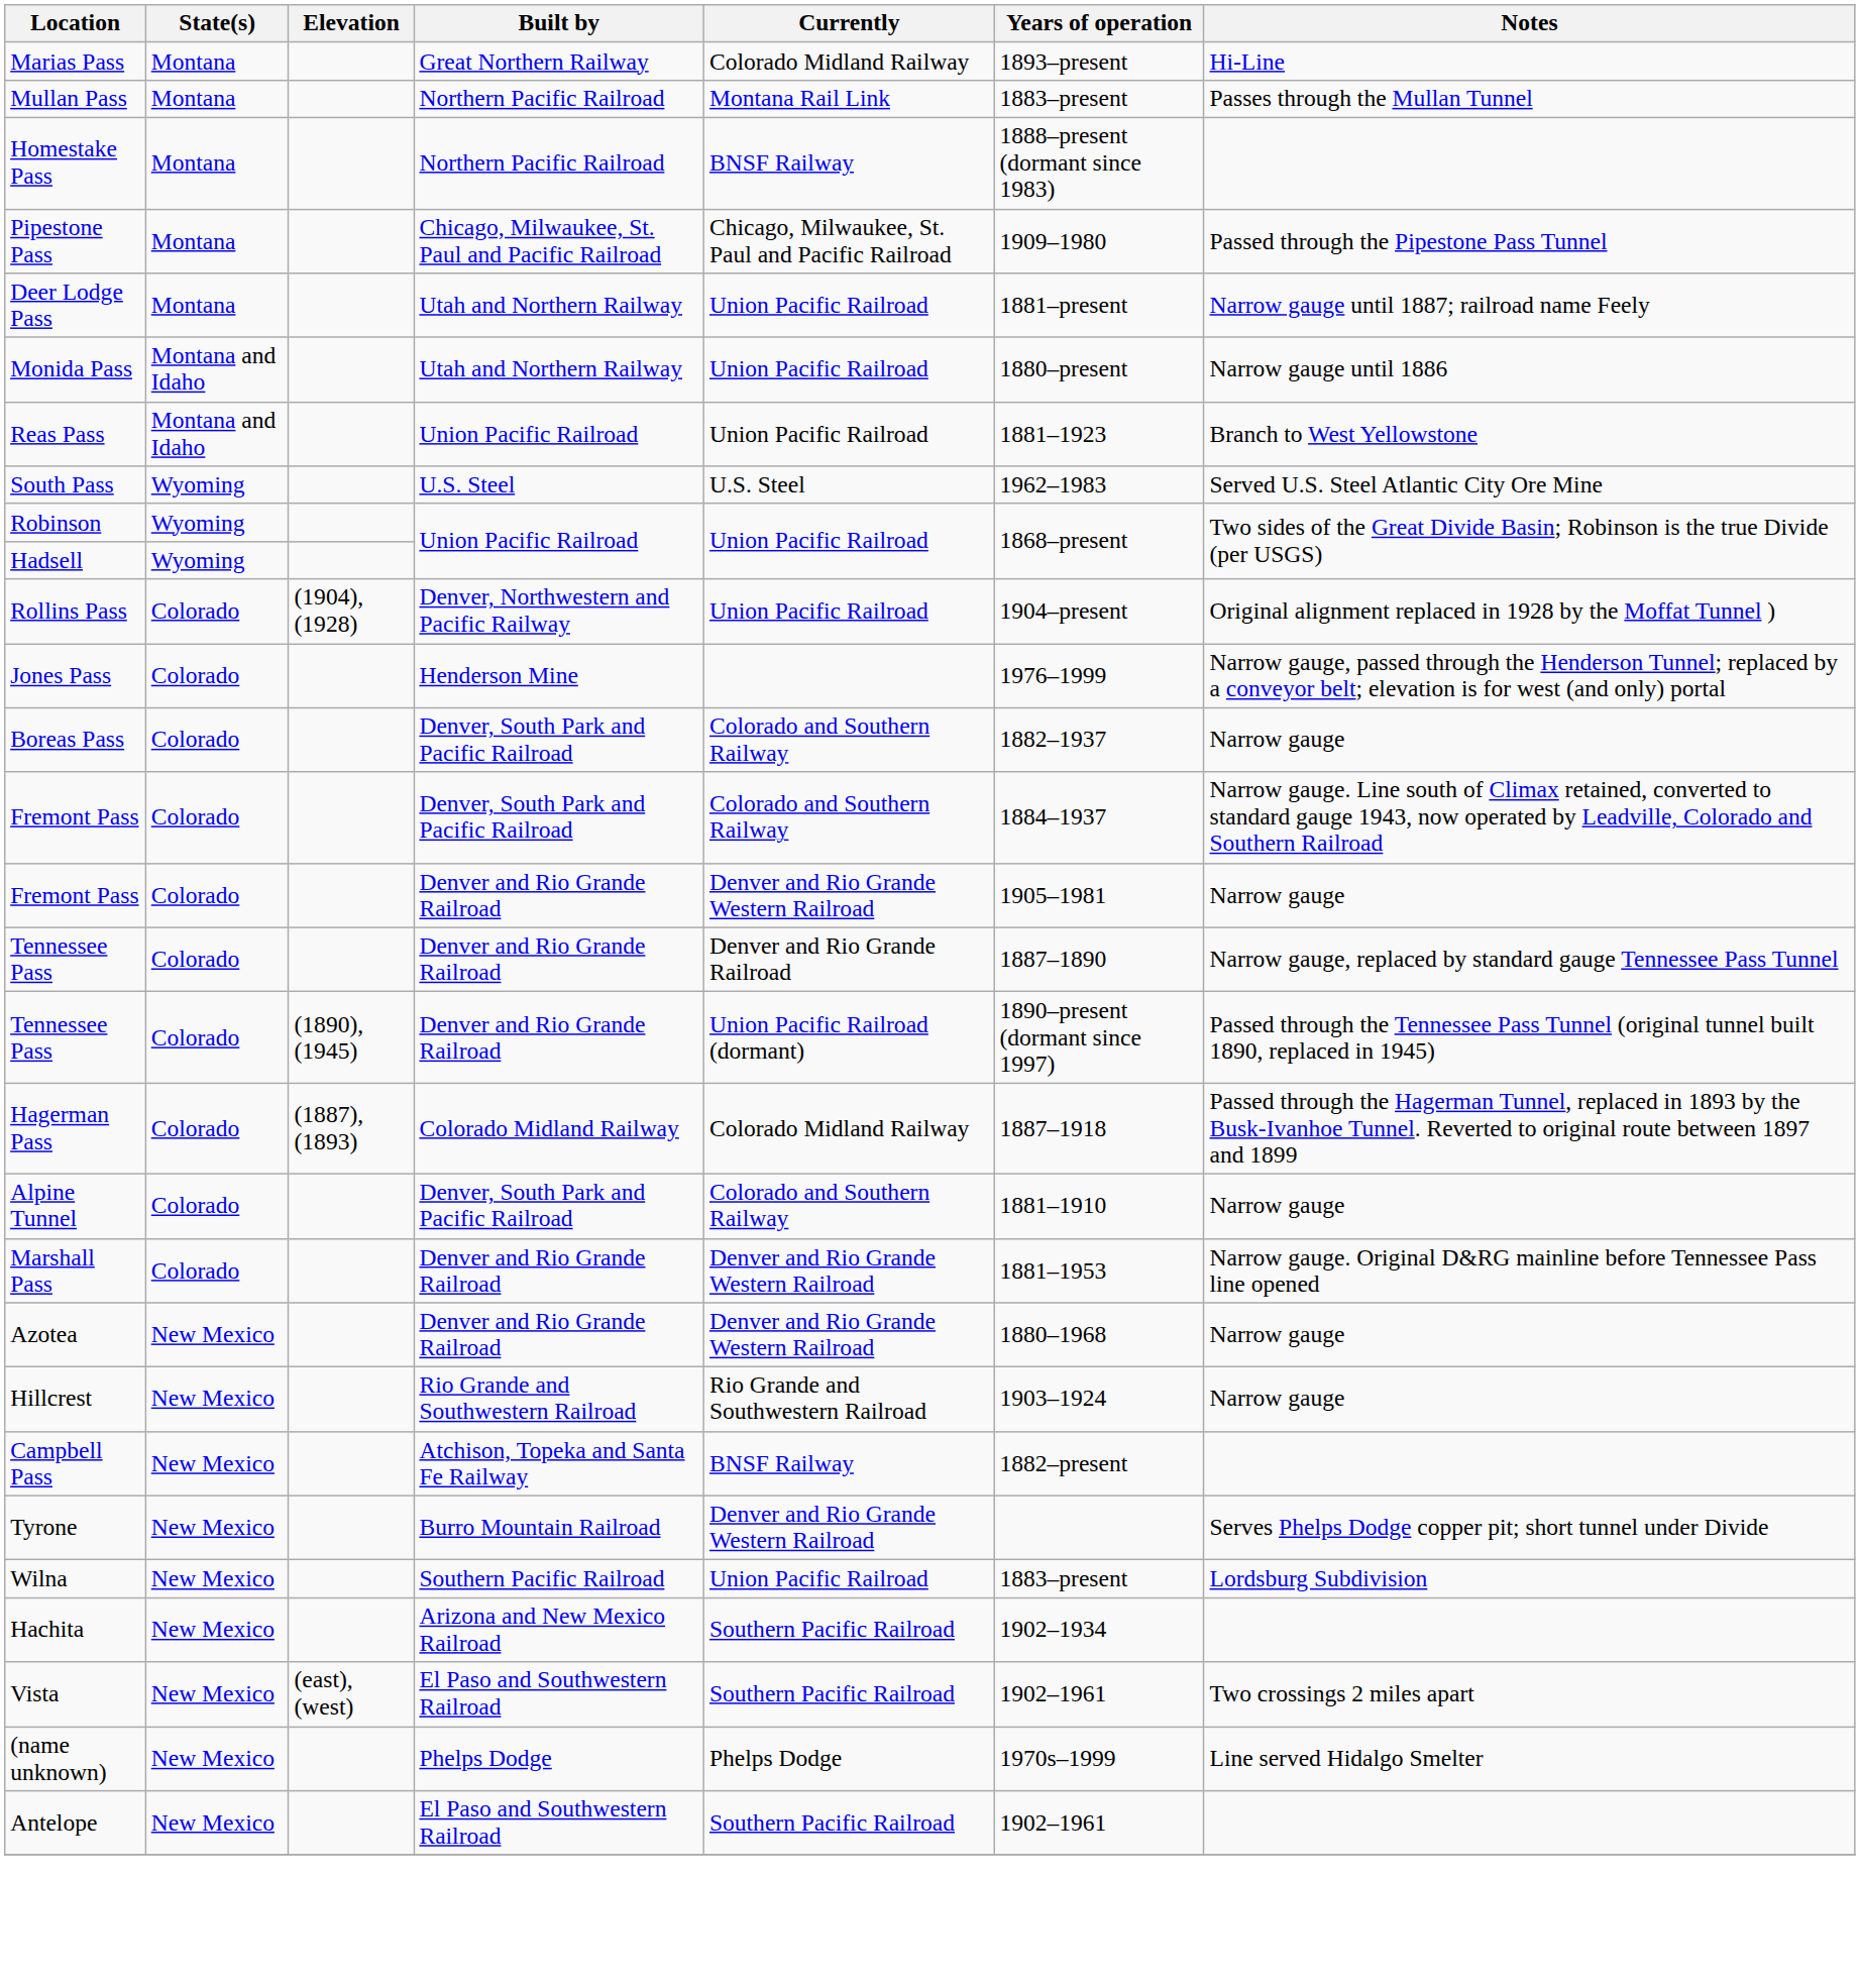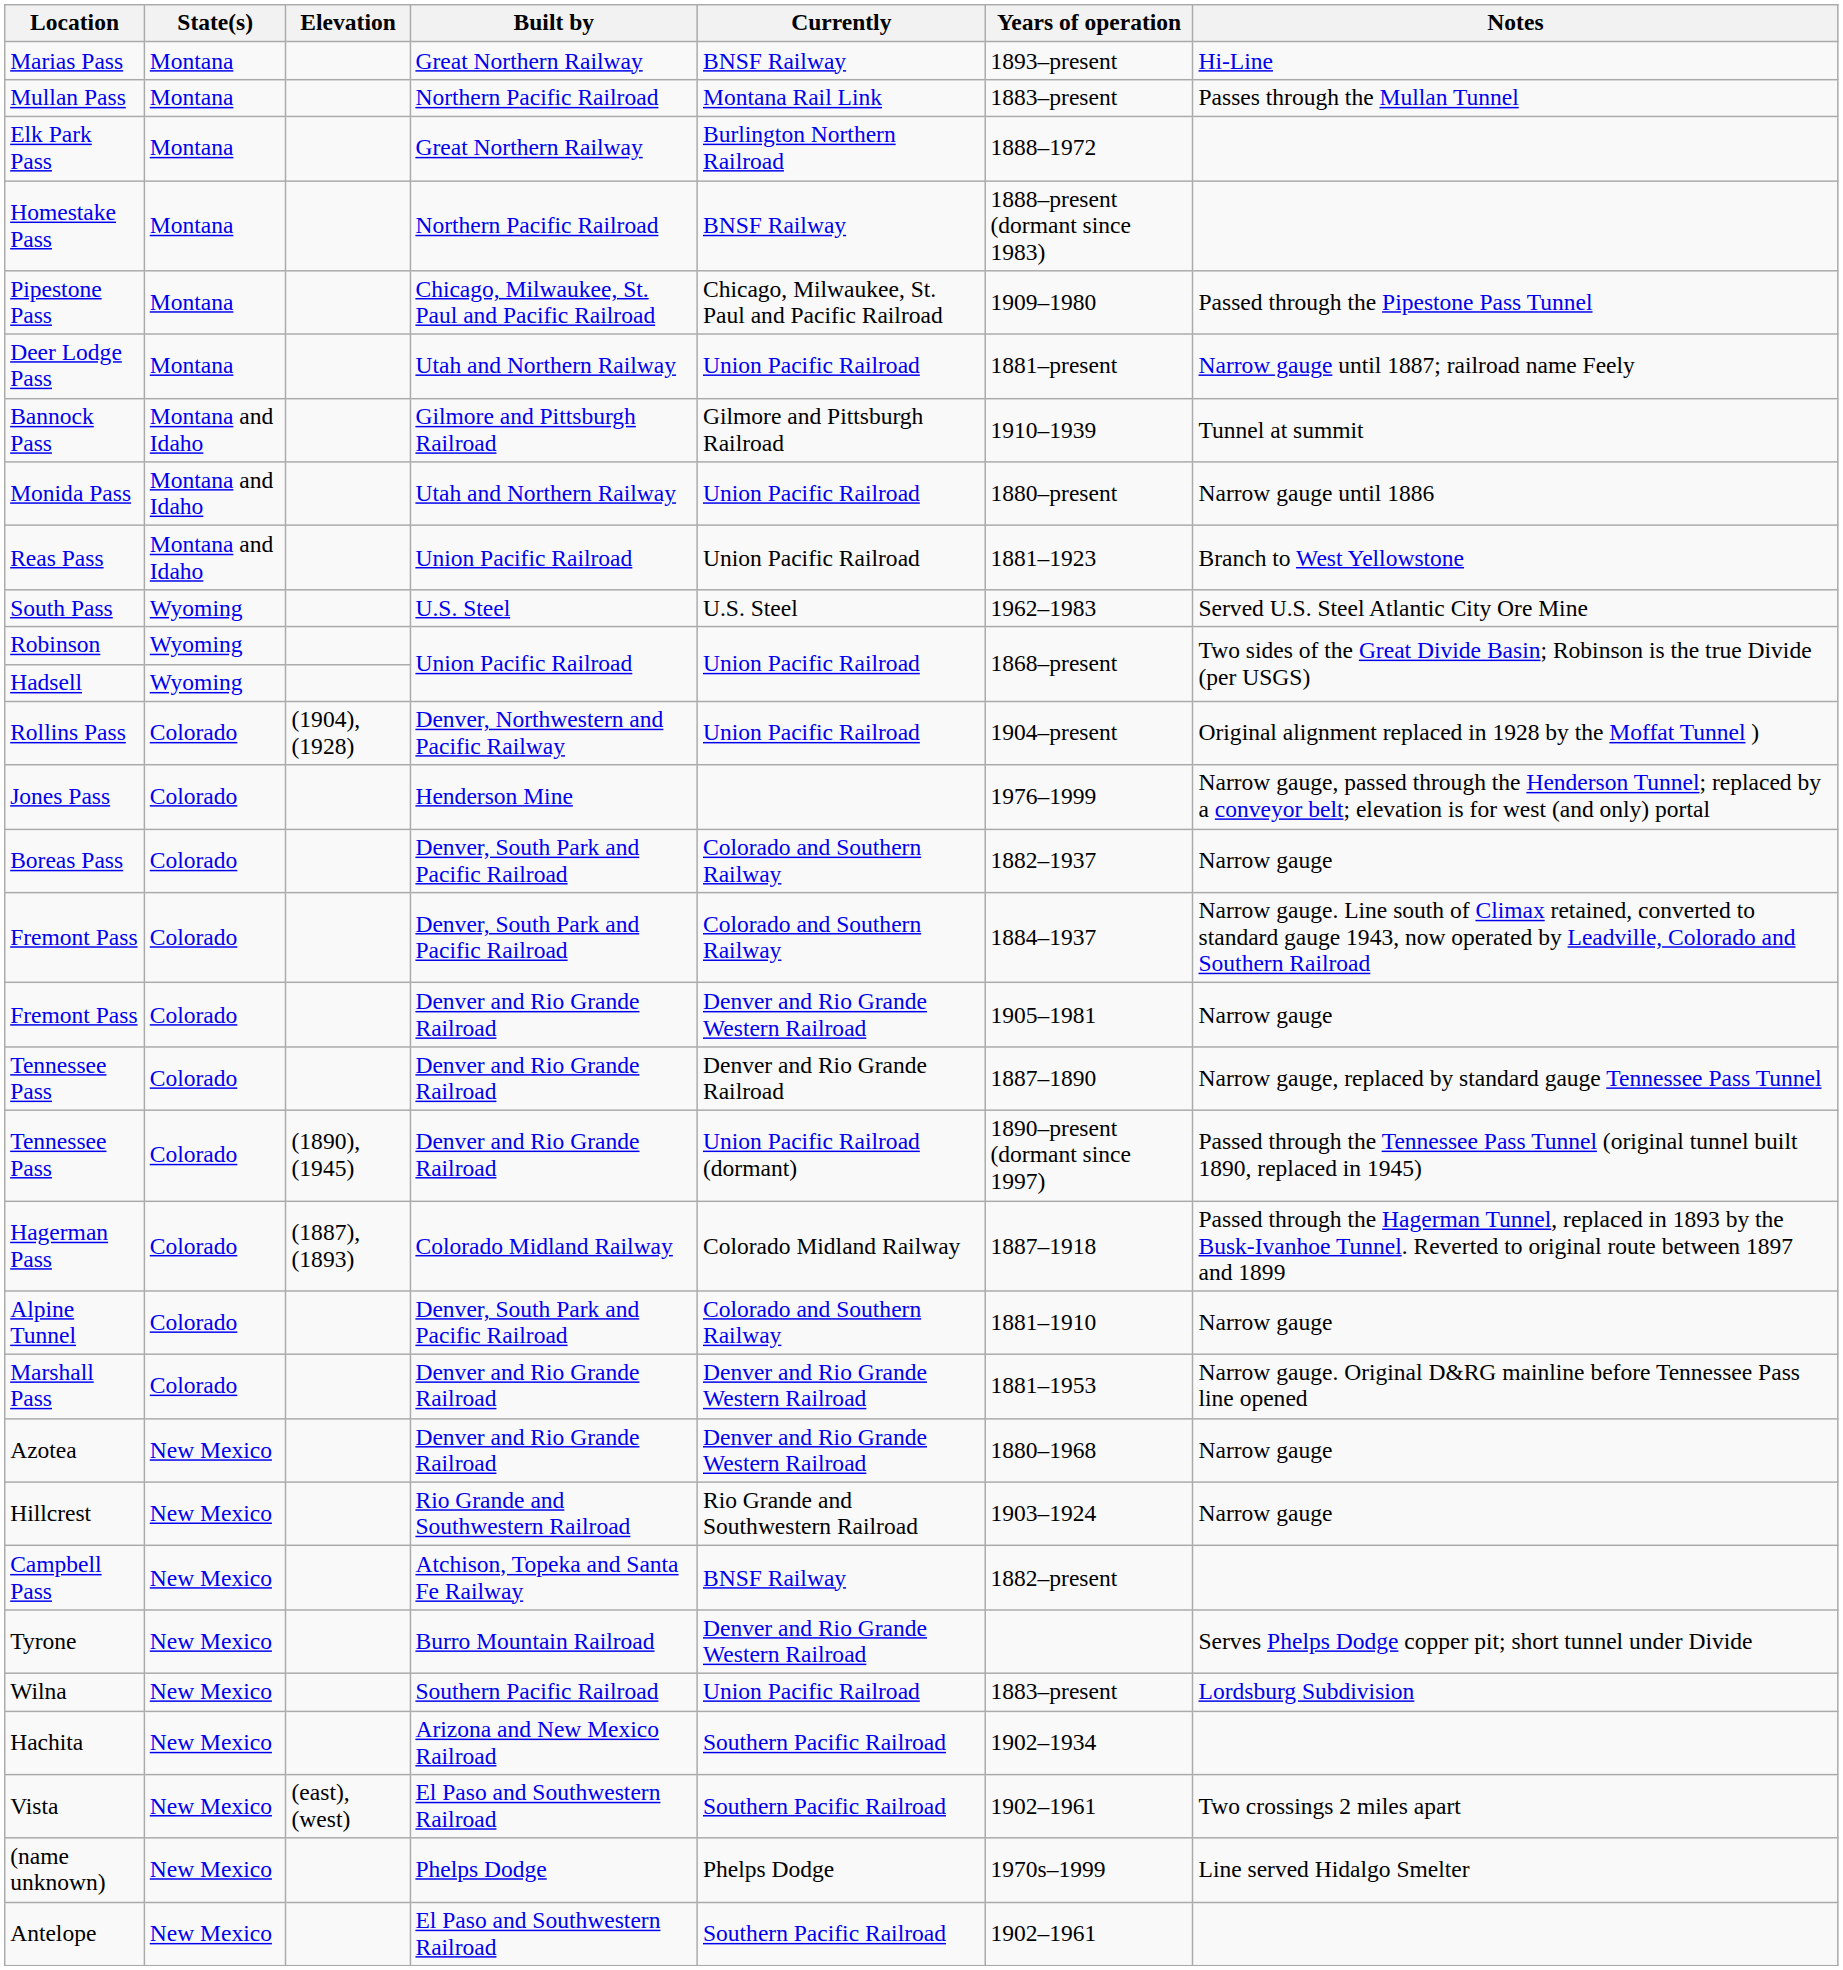Marias Pass | Currently: Colorado Midland Railway -> BNSF Railway
+ row: Elk Park Pass | Montana | Great Northern Railway | Burlington Northern Railroad | 1888–1972
+ row: Bannock Pass | Montana and Idaho | Gilmore and Pittsburgh Railroad | Gilmore and Pittsburgh Railroad | 1910–1939 | Tunnel at summit
